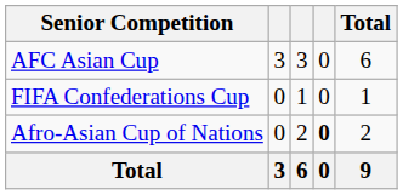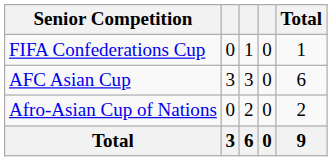rows swapped: FIFA Confederations Cup <-> AFC Asian Cup
Afro-Asian Cup of Nations | column 4: bold -> normal
